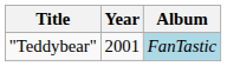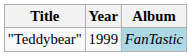"Teddybear" | Year: 2001 -> 1999
